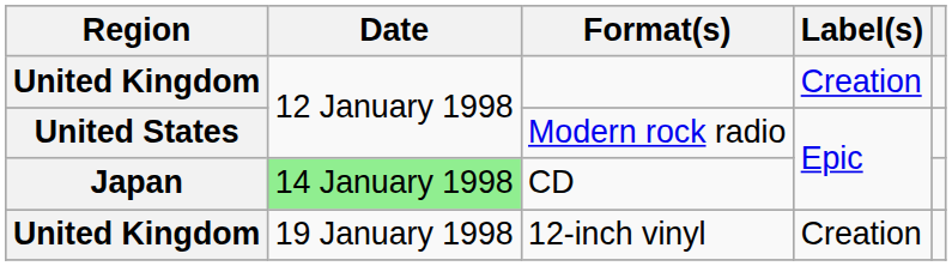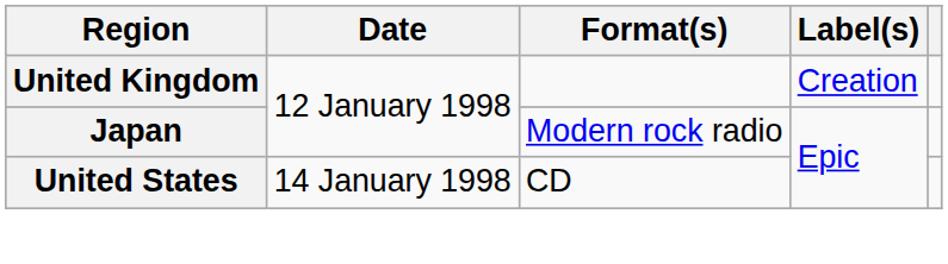Modern rock radio | Region: United States -> Japan
CD | Region: Japan -> United States
CD | Date: lightgreen background -> no background
- row: United Kingdom | 19 January 1998 | 12-inch vinyl | Creation
